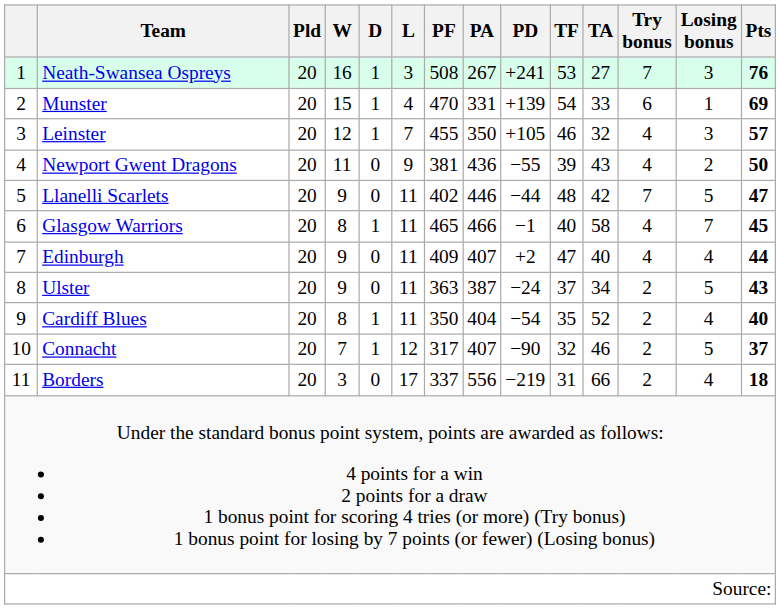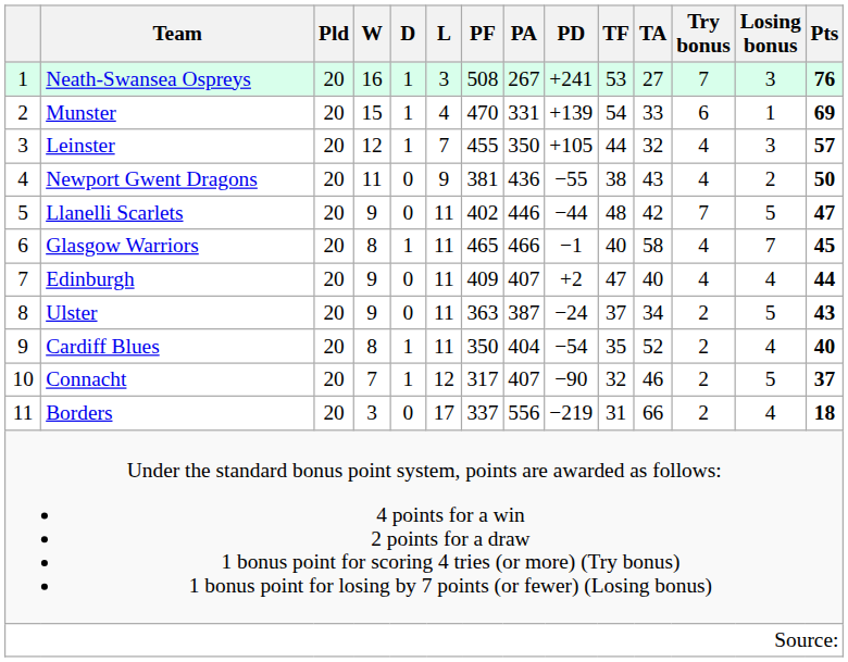Leinster | TF: 46 -> 44
Newport Gwent Dragons | TF: 39 -> 38
